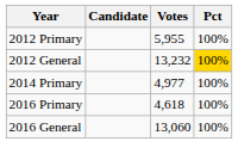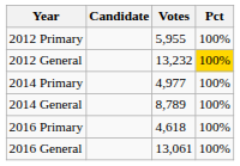+ row: 2014 General | 8,789 | 100%
2016 General | Votes: 13,060 -> 13,061
